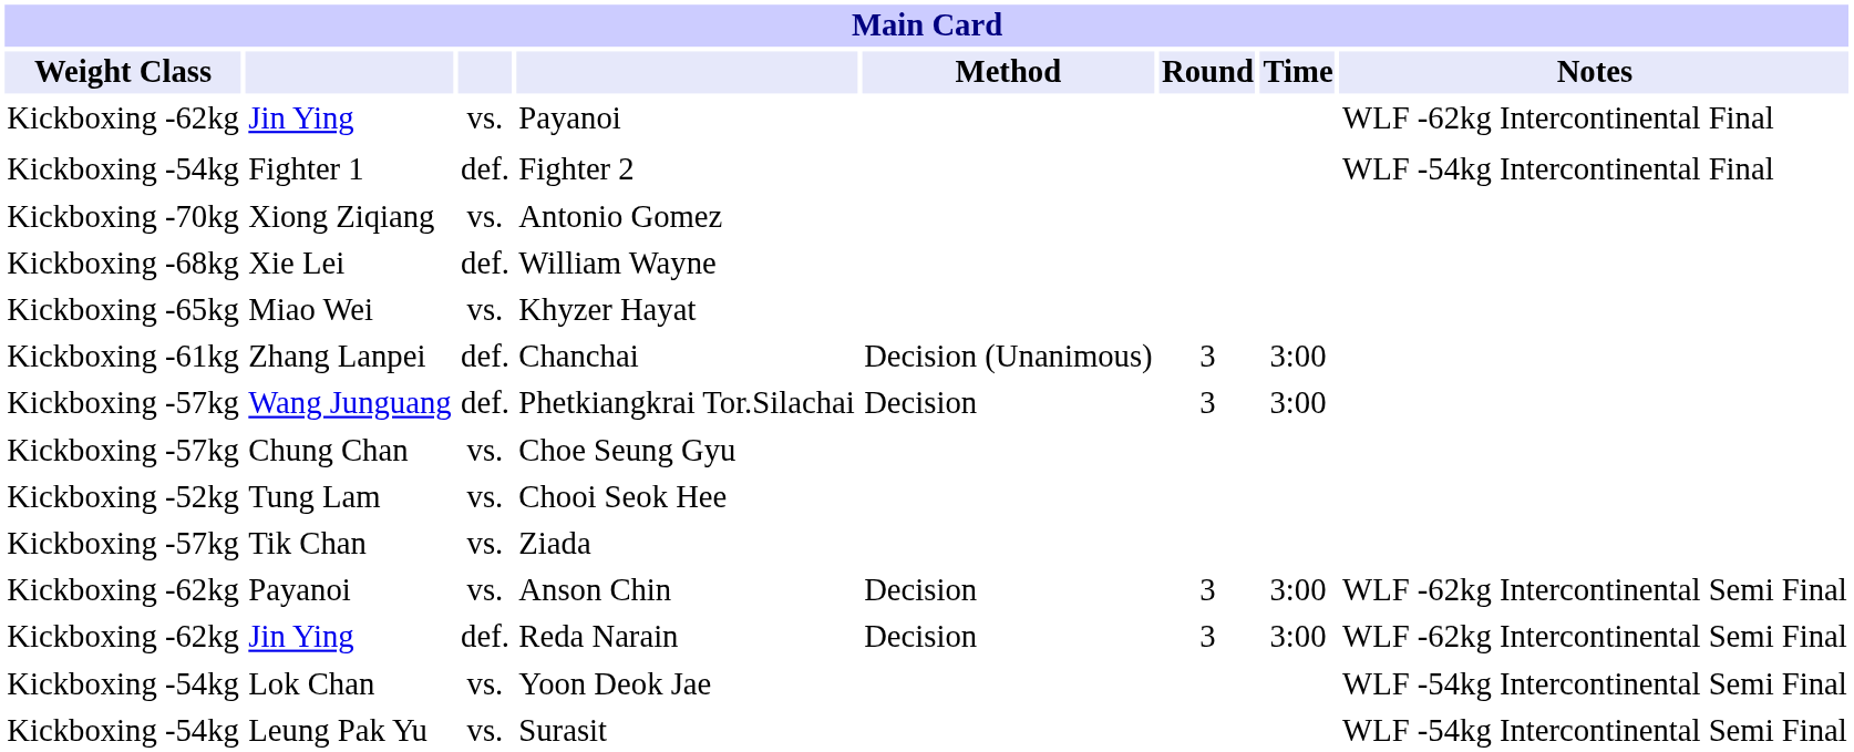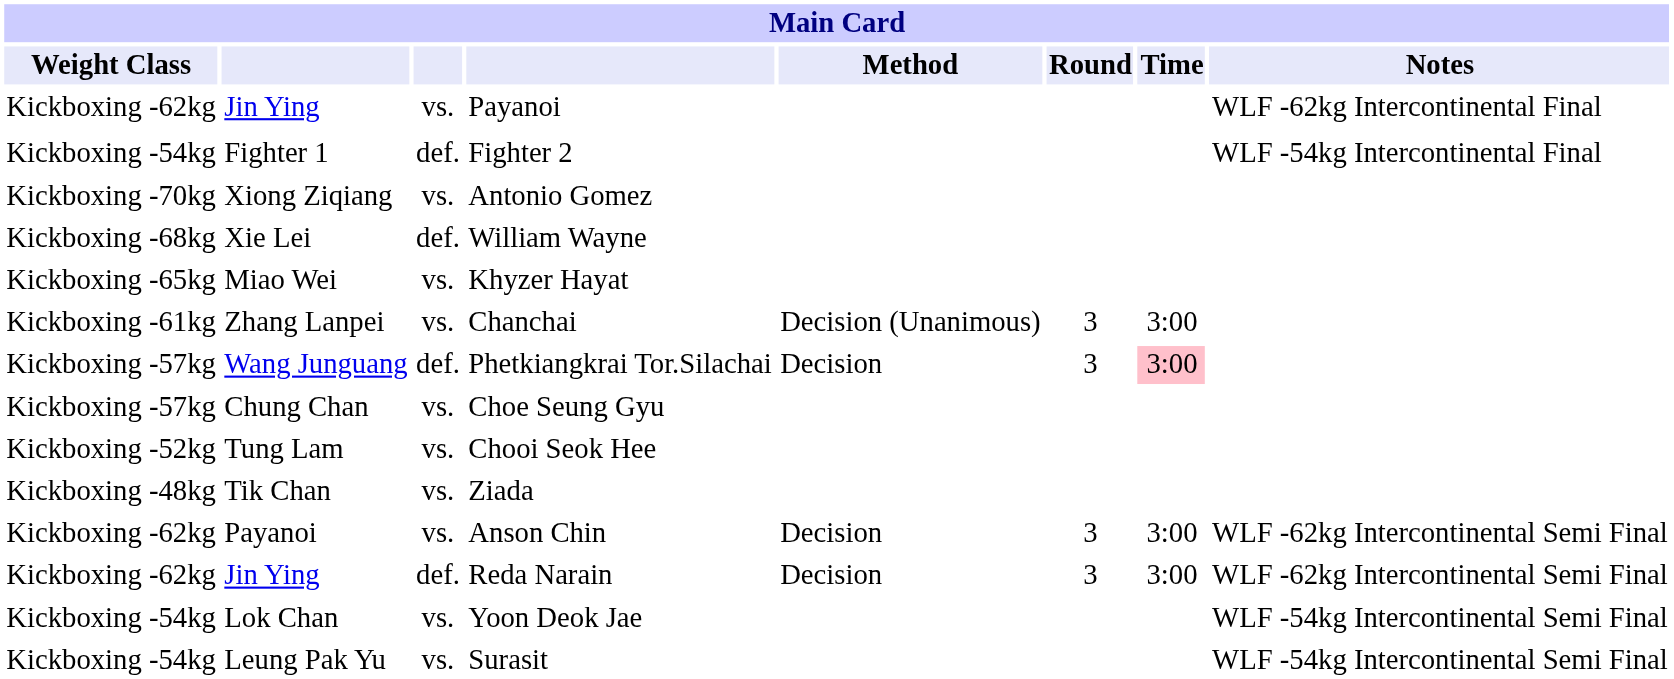Chanchai | column 3: def. -> vs.
Phetkiangkrai Tor.Silachai | Time: no background -> pink background
Ziada | Weight Class: Kickboxing -57kg -> Kickboxing -48kg
